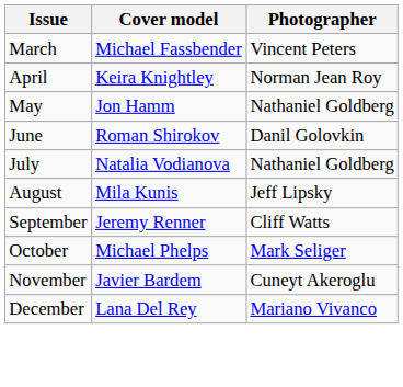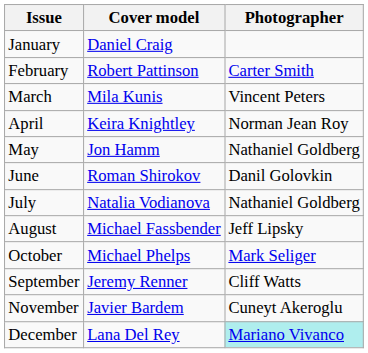+ row: January | Daniel Craig
+ row: February | Robert Pattinson | Carter Smith
March | Cover model: Michael Fassbender -> Mila Kunis
August | Cover model: Mila Kunis -> Michael Fassbender
rows swapped: September <-> October
December | Photographer: no background -> paleturquoise background
